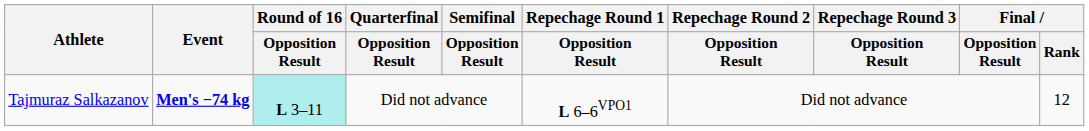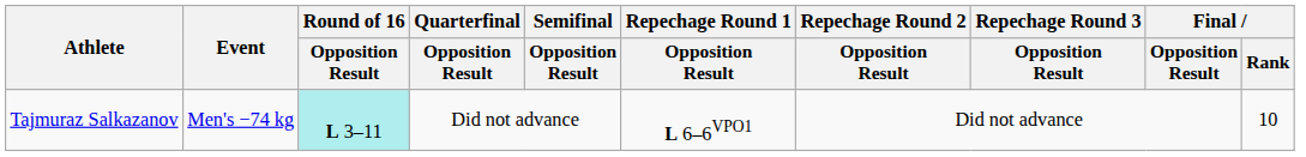Tajmuraz Salkazanov | Event: bold -> normal
Tajmuraz Salkazanov | Final / Rank: 12 -> 10
